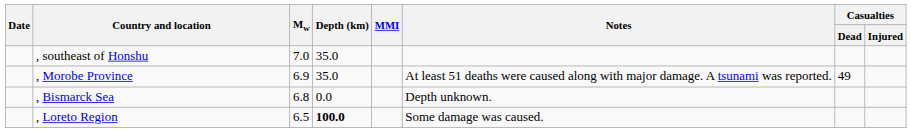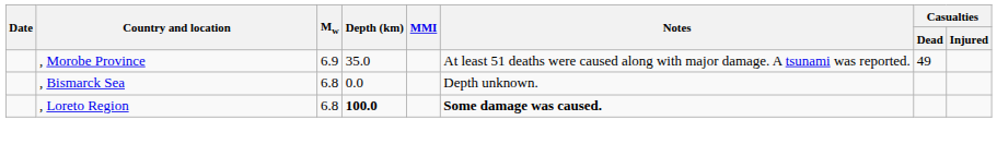- row: , southeast of Honshu | 7.0 | 35.0
, Loreto Region | Mw: 6.5 -> 6.8
, Loreto Region | Notes: normal -> bold
